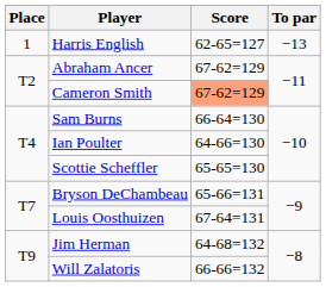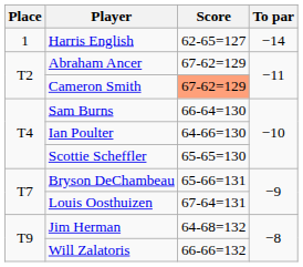Harris English | To par: −13 -> −14
